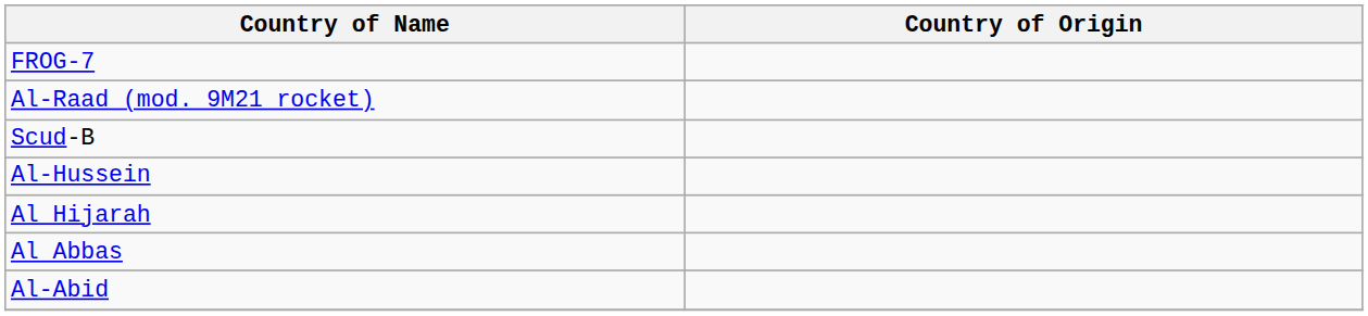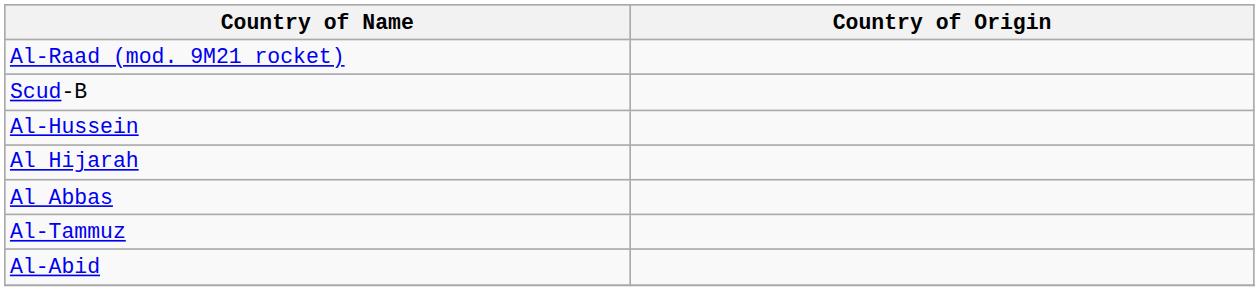- row: FROG-7
+ row: Al-Tammuz
